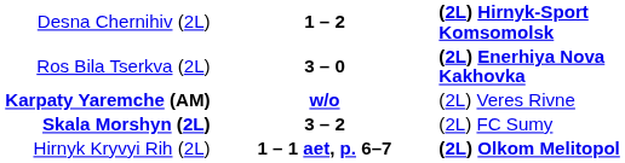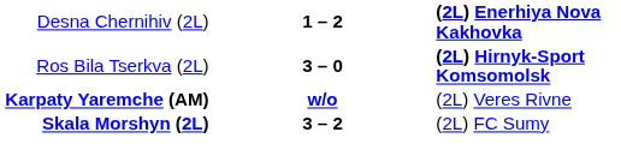Desna Chernihiv (2L) | column 3: (2L) Hirnyk-Sport Komsomolsk -> (2L) Enerhiya Nova Kakhovka
Ros Bila Tserkva (2L) | column 3: (2L) Enerhiya Nova Kakhovka -> (2L) Hirnyk-Sport Komsomolsk
- row: Hirnyk Kryvyi Rih (2L) | 1 – 1 aet, p. 6–7 | (2L) Olkom Melitopol
